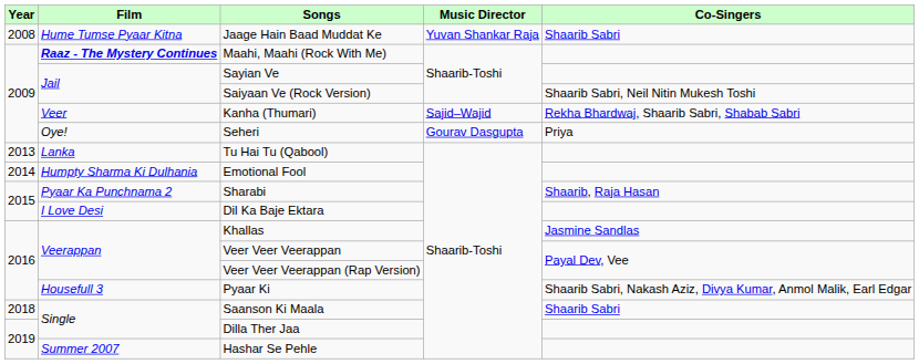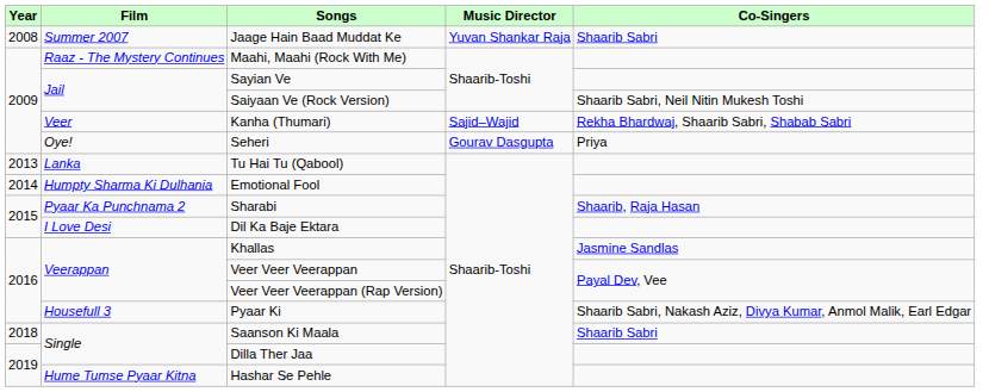Jaage Hain Baad Muddat Ke | Film: Hume Tumse Pyaar Kitna -> Summer 2007
Maahi, Maahi (Rock With Me) | Film: bold -> normal
Hashar Se Pehle | Film: Summer 2007 -> Hume Tumse Pyaar Kitna
